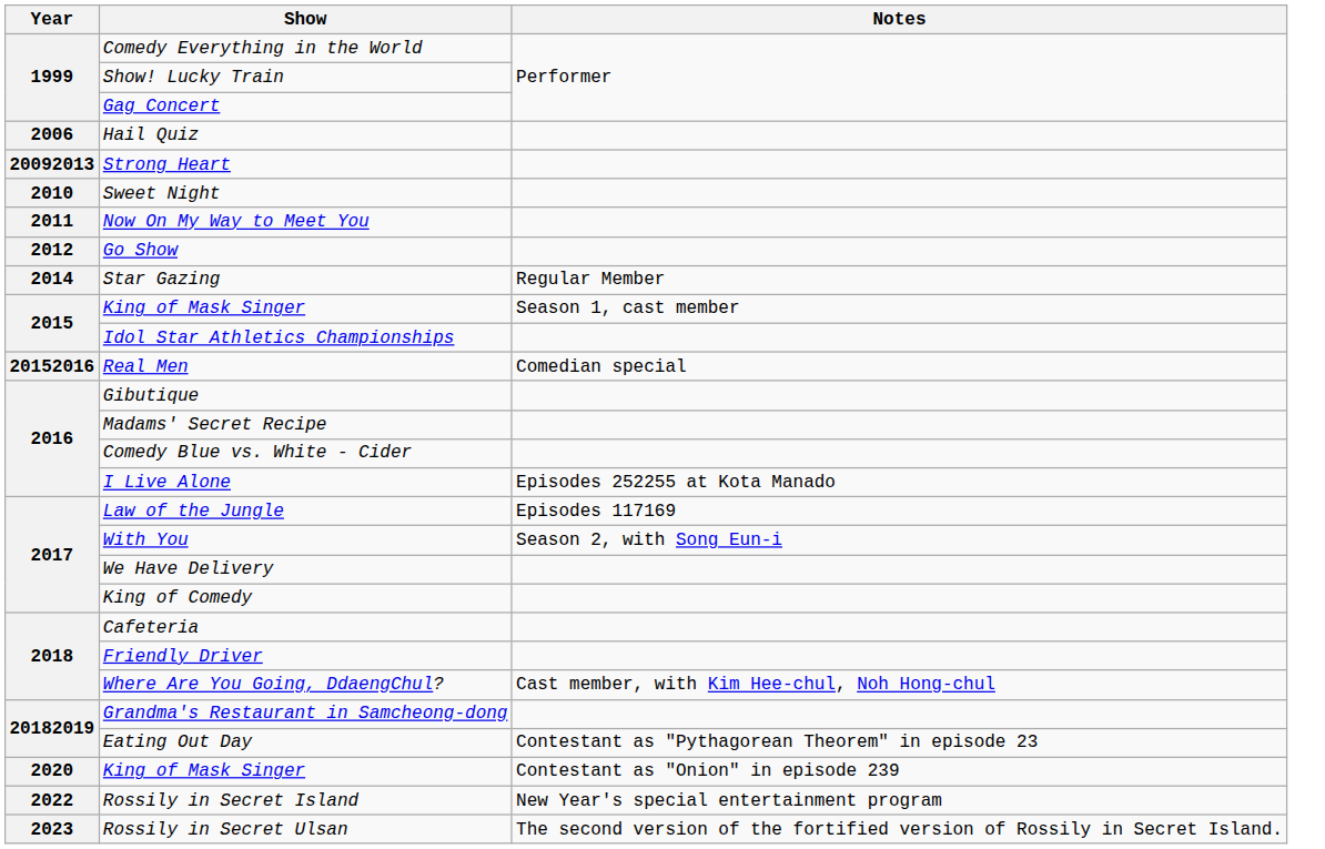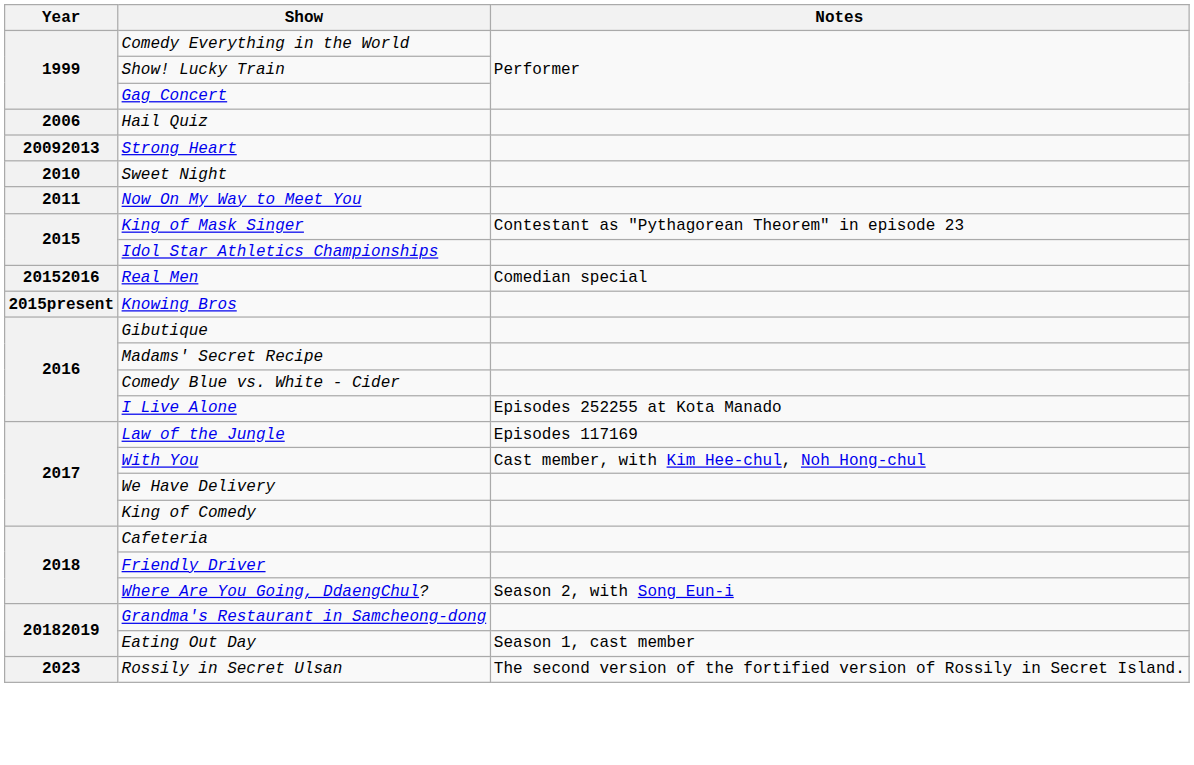- row: 2012 | Go Show
- row: 2014 | Star Gazing | Regular Member
2015 / King of Mask Singer | Notes: Season 1, cast member -> Contestant as "Pythagorean Theorem" in episode 23
+ row: 2015present | Knowing Bros
With You | Notes: Season 2, with Song Eun-i -> Cast member, with Kim Hee-chul, Noh Hong-chul
Where Are You Going, DdaengChul? | Notes: Cast member, with Kim Hee-chul, Noh Hong-chul -> Season 2, with Song Eun-i
Eating Out Day | Notes: Contestant as "Pythagorean Theorem" in episode 23 -> Season 1, cast member
- row: 2020 | King of Mask Singer | Contestant as "Onion" in episode 239
- row: 2022 | Rossily in Secret Island | New Year's special entertainment program
